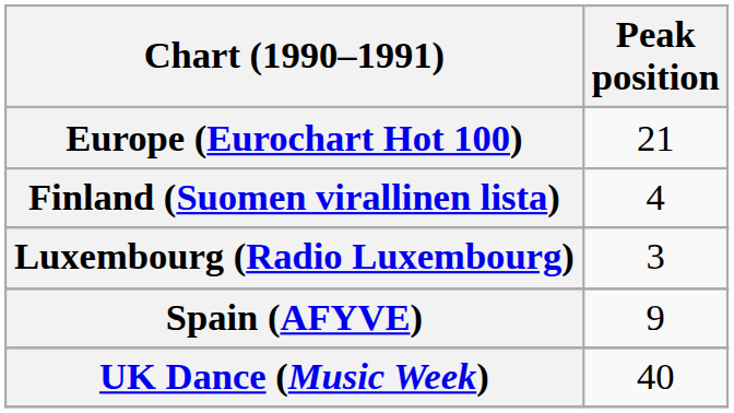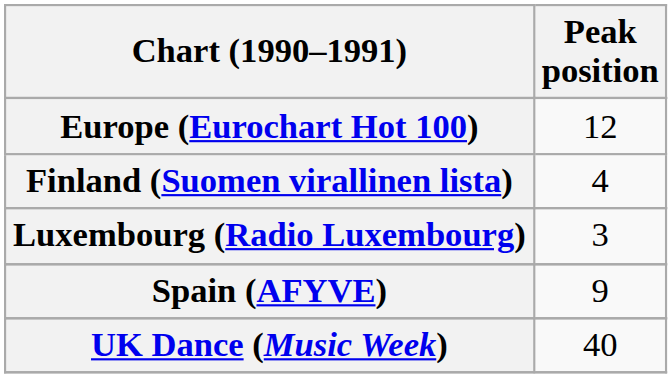Europe (Eurochart Hot 100) | Peak position: 21 -> 12
